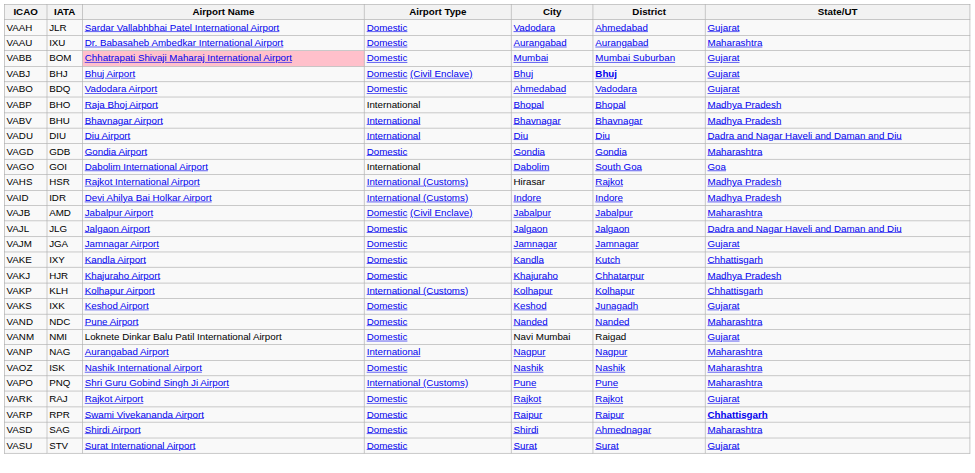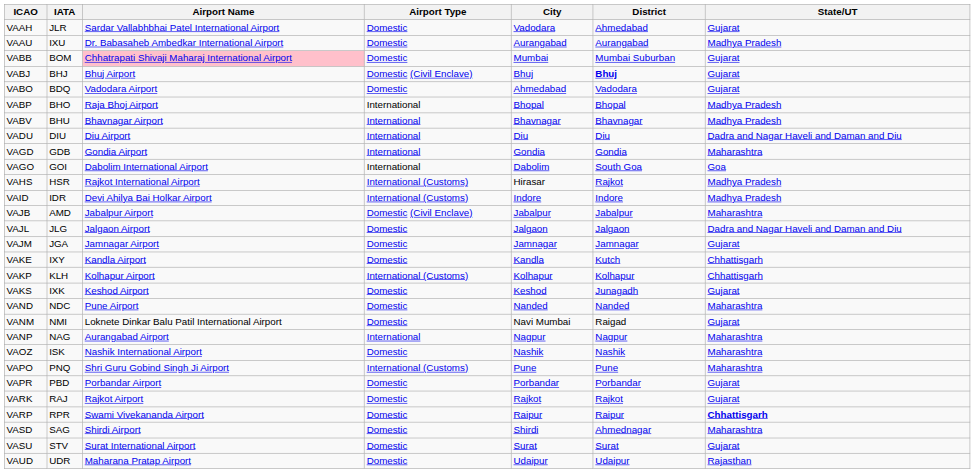VAAU | State/UT: Maharashtra -> Madhya Pradesh
VAGD | Airport Type: Domestic -> International
- row: VAKJ | HJR | Khajuraho Airport | Domestic | Khajuraho | Chhatarpur | Madhya Pradesh
+ row: VAPR | PBD | Porbandar Airport | Domestic | Porbandar | Porbandar | Gujarat
+ row: VAUD | UDR | Maharana Pratap Airport | Domestic | Udaipur | Udaipur | Rajasthan
